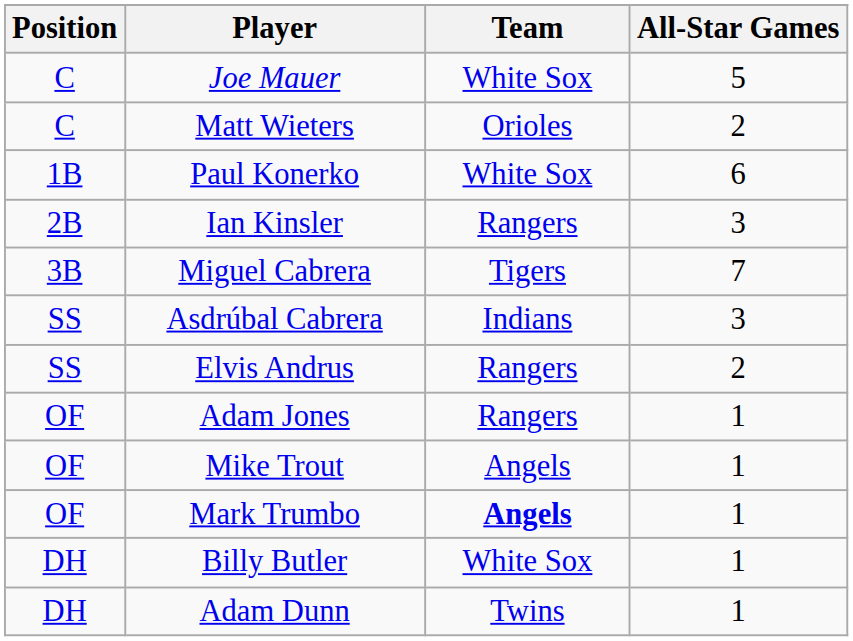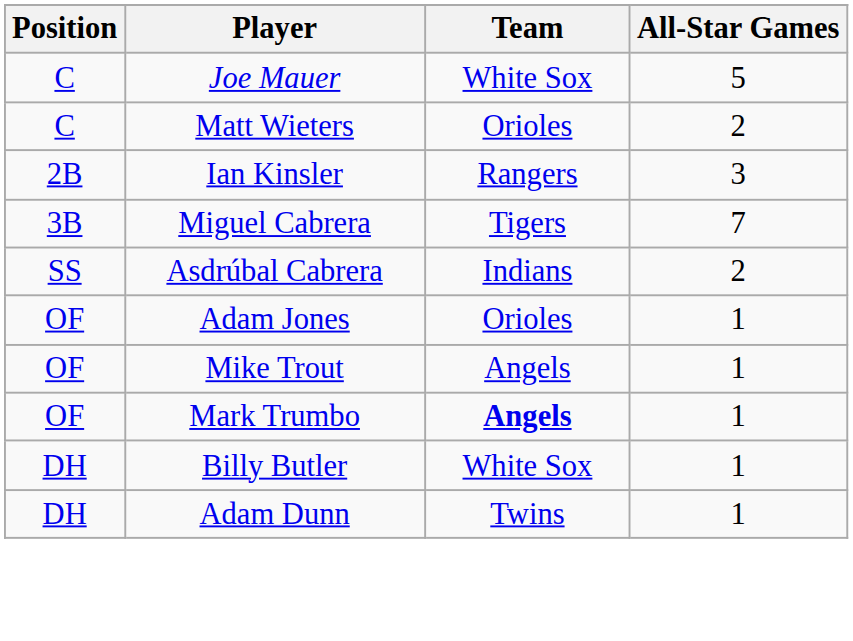- row: 1B | Paul Konerko | White Sox | 6
Asdrúbal Cabrera | All-Star Games: 3 -> 2
- row: SS | Elvis Andrus | Rangers | 2
Adam Jones | Team: Rangers -> Orioles
